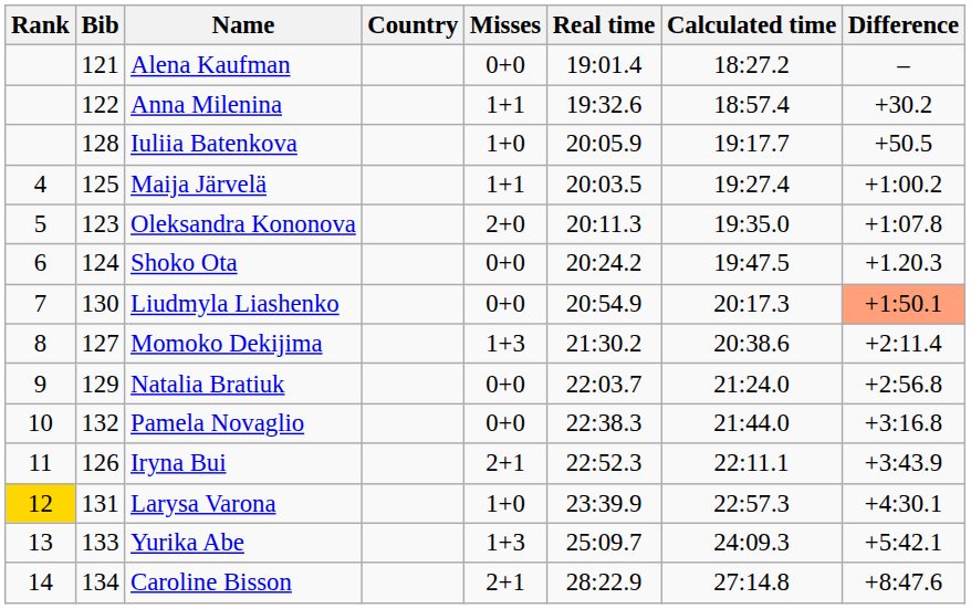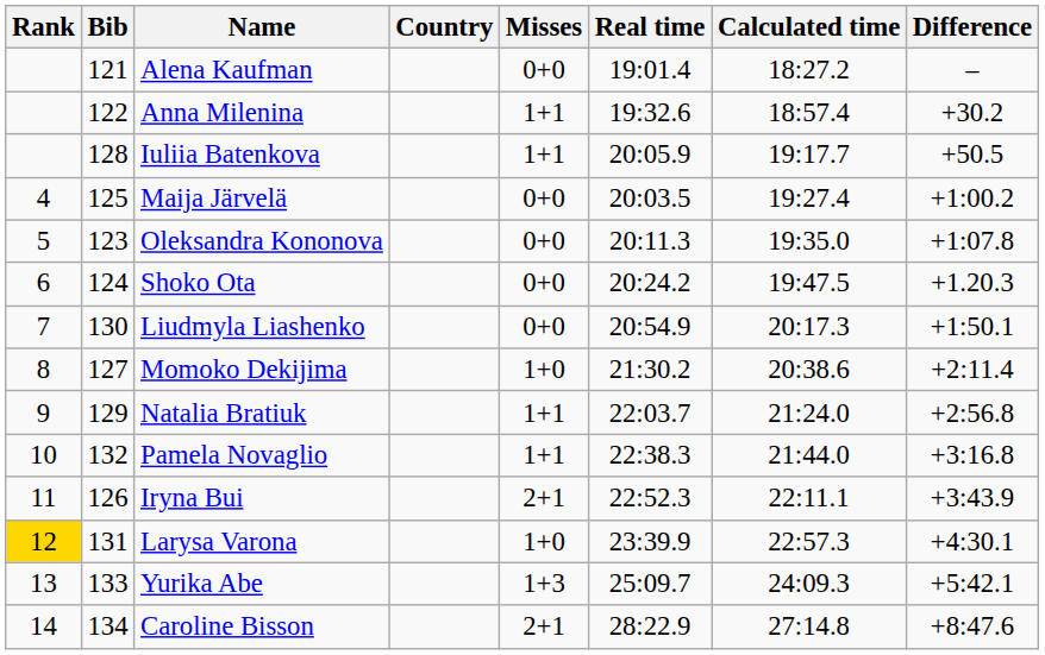Iuliia Batenkova | Misses: 1+0 -> 1+1
Maija Järvelä | Misses: 1+1 -> 0+0
Oleksandra Kononova | Misses: 2+0 -> 0+0
Liudmyla Liashenko | Difference: lightsalmon background -> no background
Momoko Dekijima | Misses: 1+3 -> 1+0
Natalia Bratiuk | Misses: 0+0 -> 1+1
Pamela Novaglio | Misses: 0+0 -> 1+1
